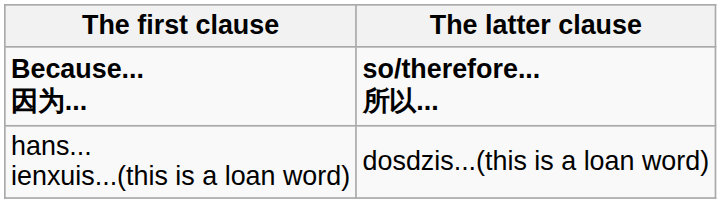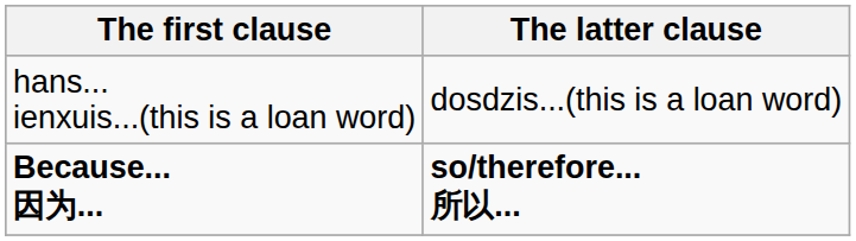rows swapped: Because... 因为... <-> hans... ienxuis...(this is a loan word)
